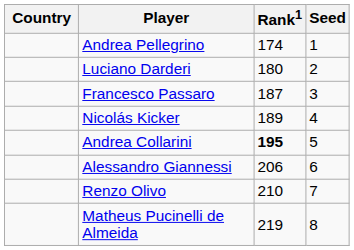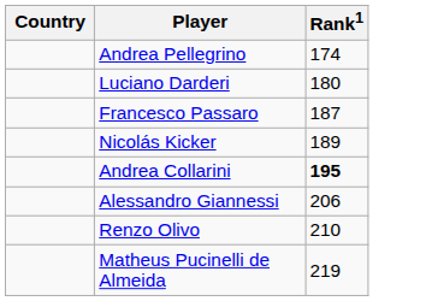- column: Seed | 1 | 2 | 3 | 4 | 5 | 6 | 7 | 8
